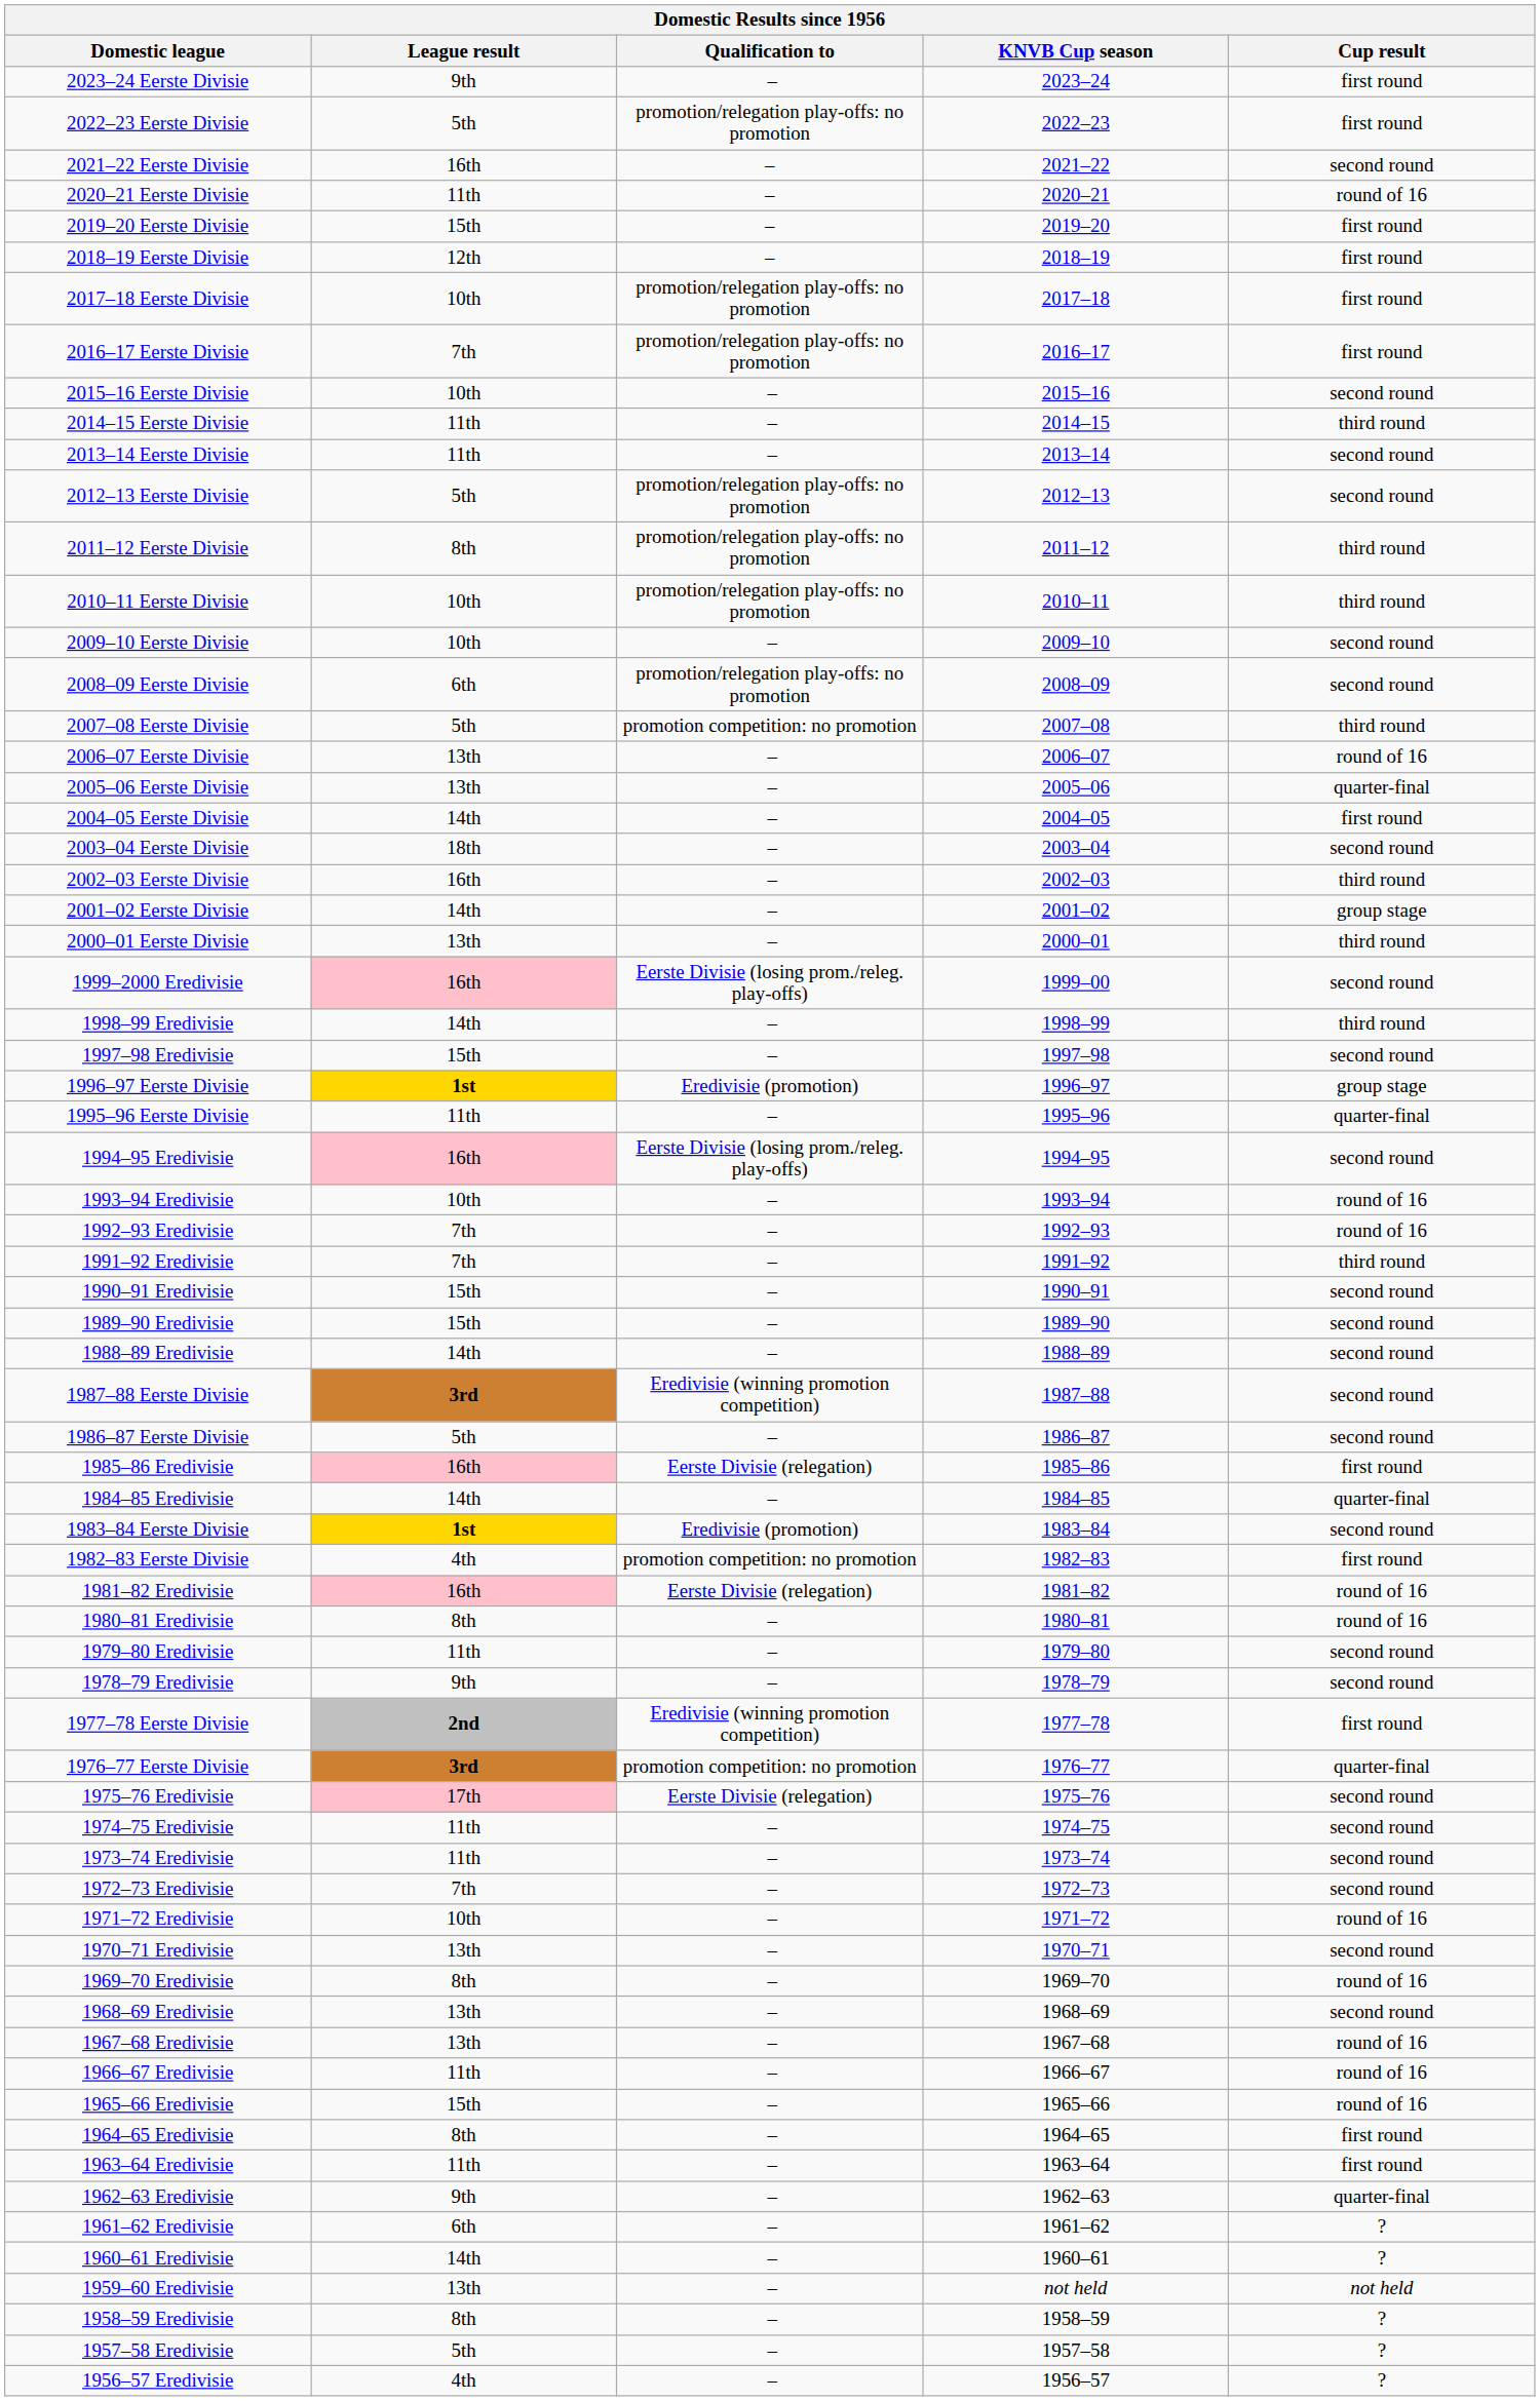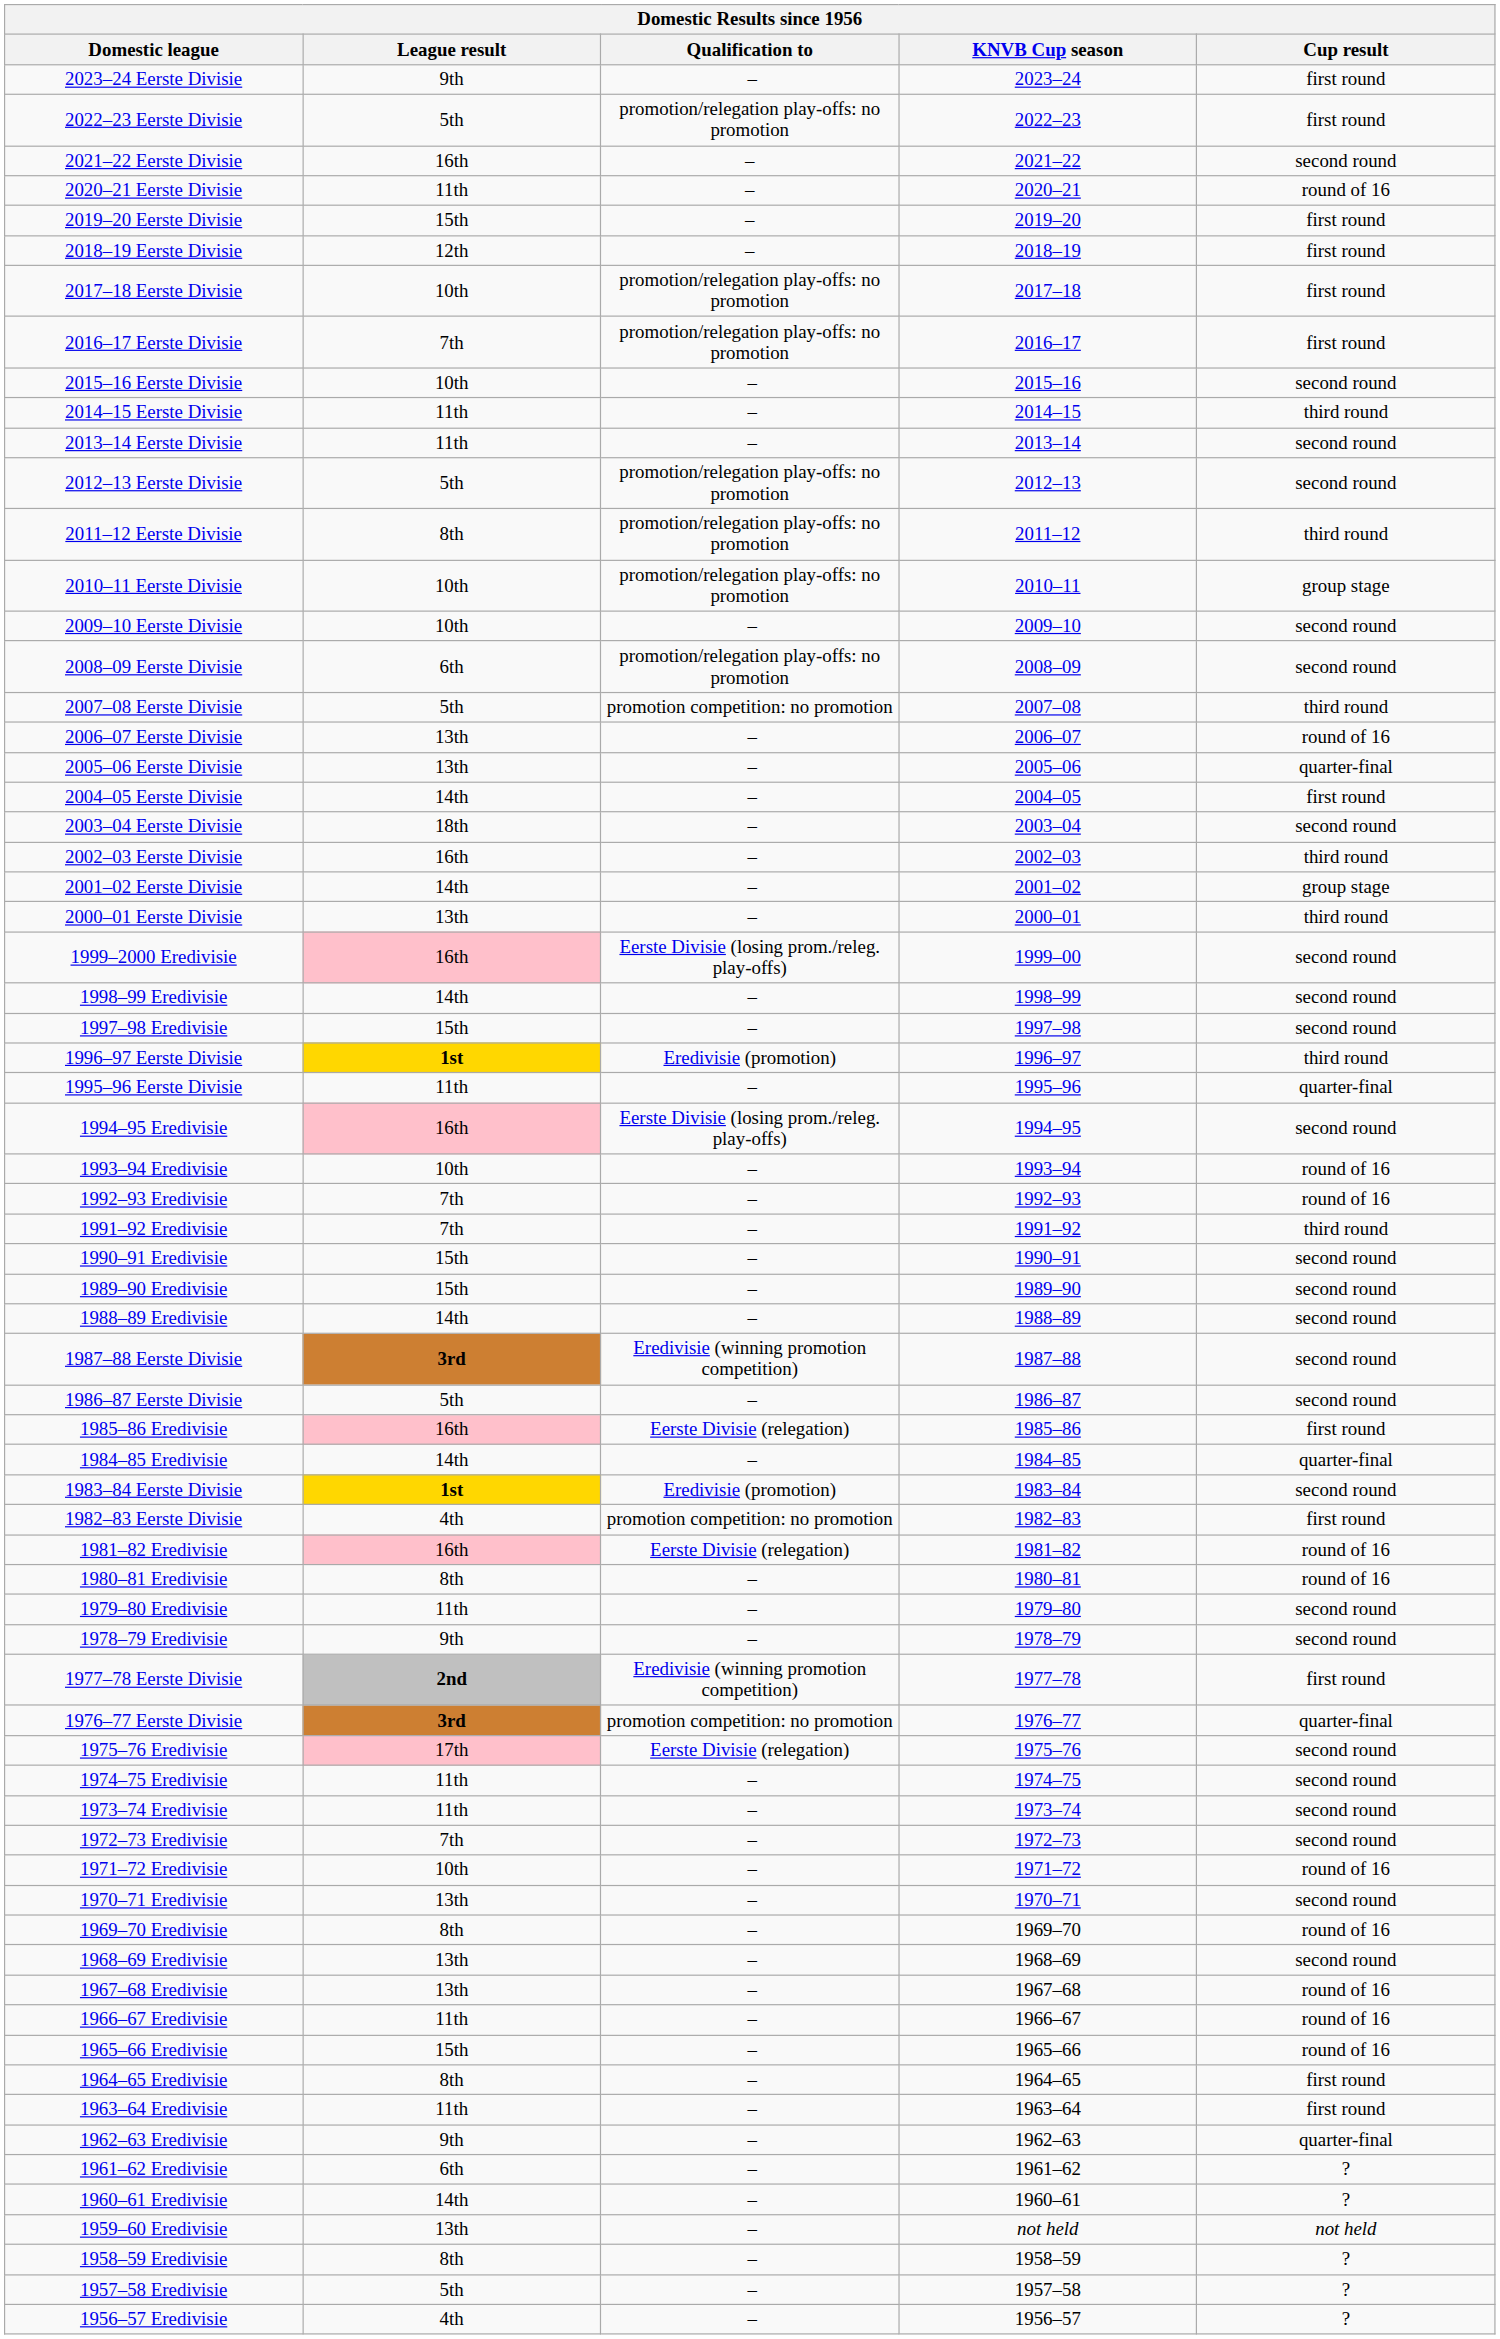2010–11 Eerste Divisie | Cup result: third round -> group stage
1998–99 Eredivisie | Cup result: third round -> second round
1996–97 Eerste Divisie | Cup result: group stage -> third round
